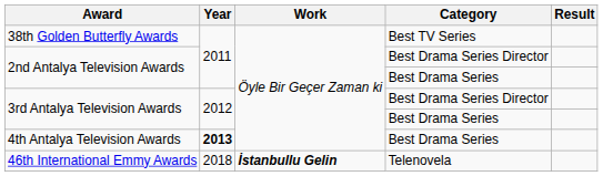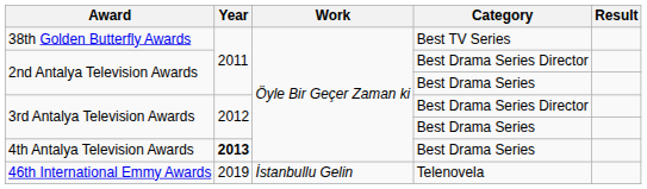46th International Emmy Awards | Year: 2018 -> 2019
46th International Emmy Awards | Work: bold -> normal
